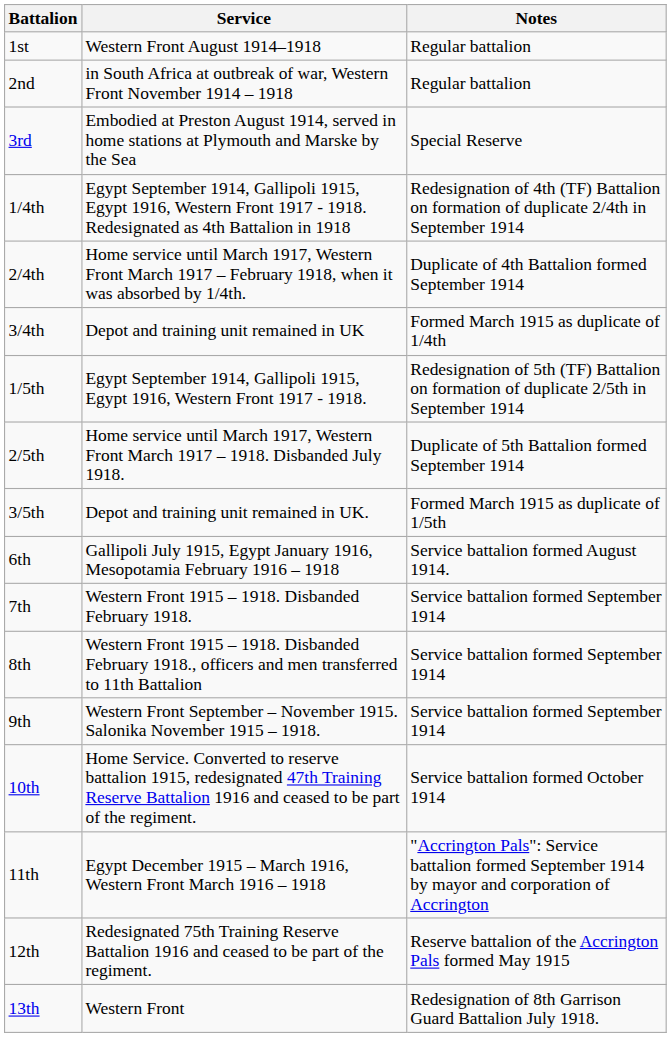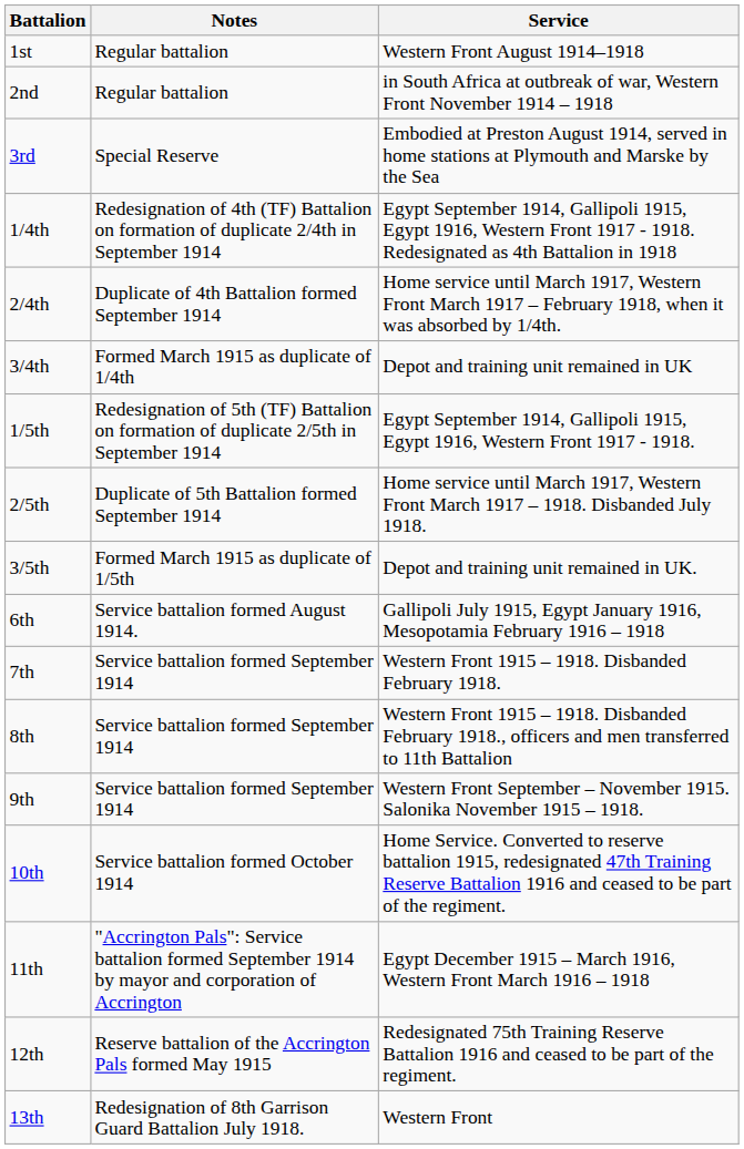columns swapped: Notes <-> Service
